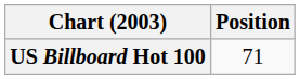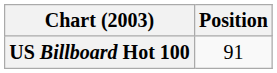US Billboard Hot 100 | Position: 71 -> 91
